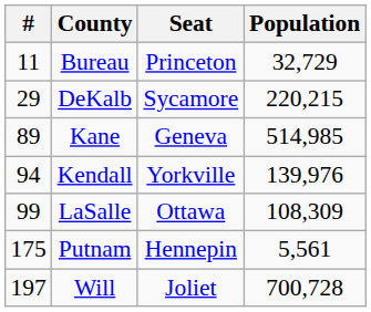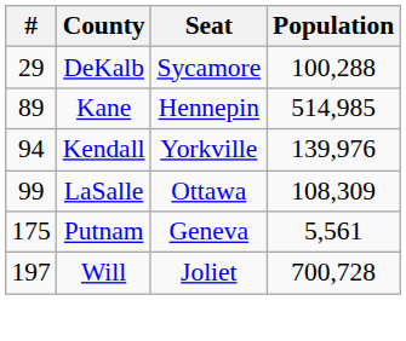- row: 11 | Bureau | Princeton | 32,729
DeKalb | Population: 220,215 -> 100,288
Kane | Seat: Geneva -> Hennepin
Putnam | Seat: Hennepin -> Geneva
